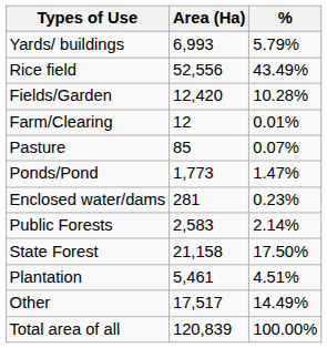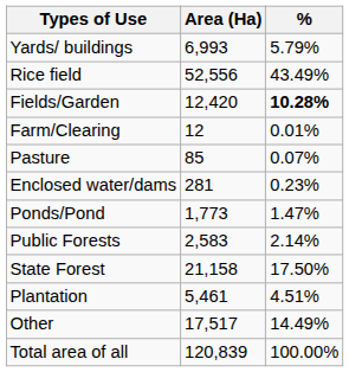Fields/Garden | %: normal -> bold
rows swapped: Enclosed water/dams <-> Ponds/Pond
